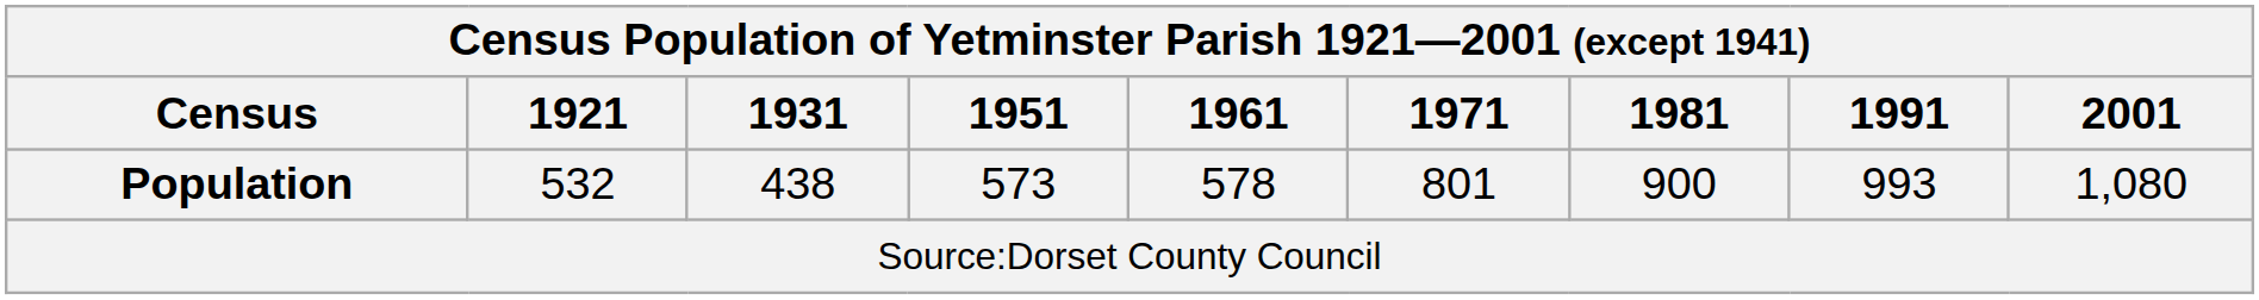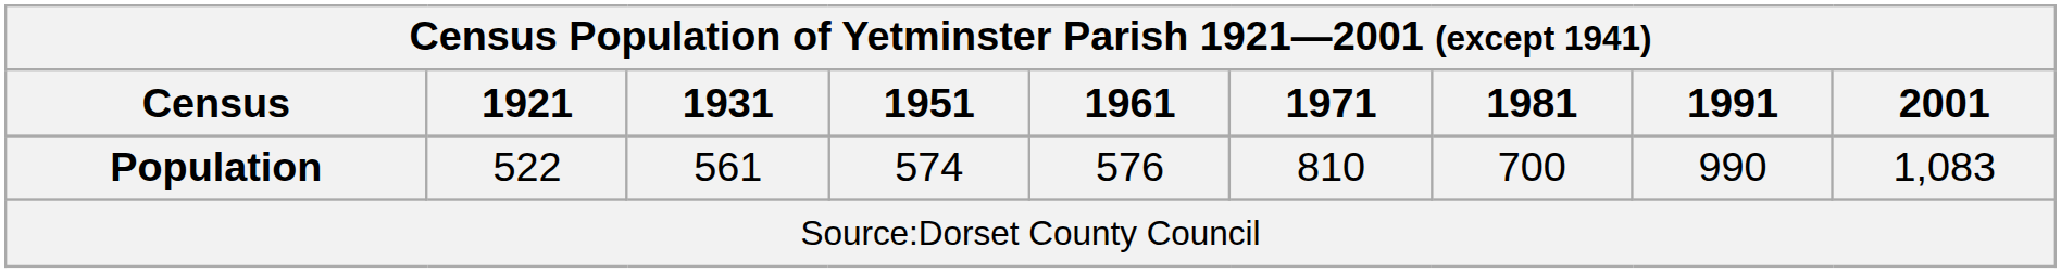Population | 1921: 532 -> 522
Population | 1931: 438 -> 561
Population | 1951: 573 -> 574
Population | 1961: 578 -> 576
Population | 1971: 801 -> 810
Population | 1981: 900 -> 700
Population | 1991: 993 -> 990
Population | 2001: 1,080 -> 1,083
